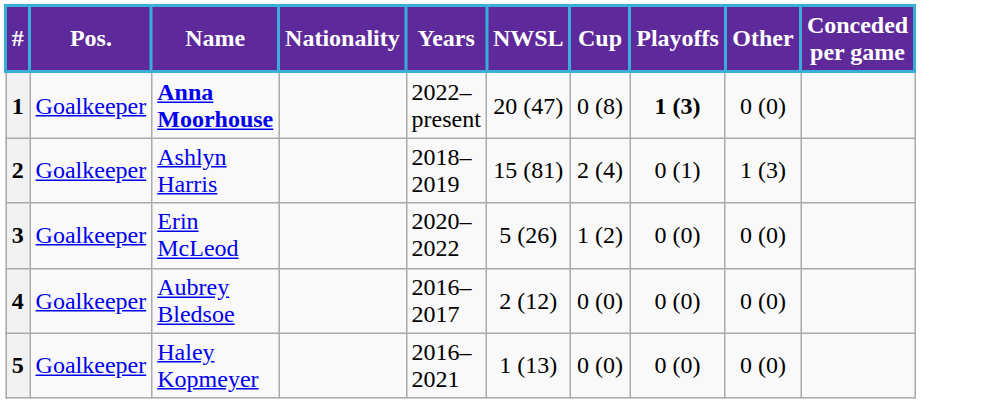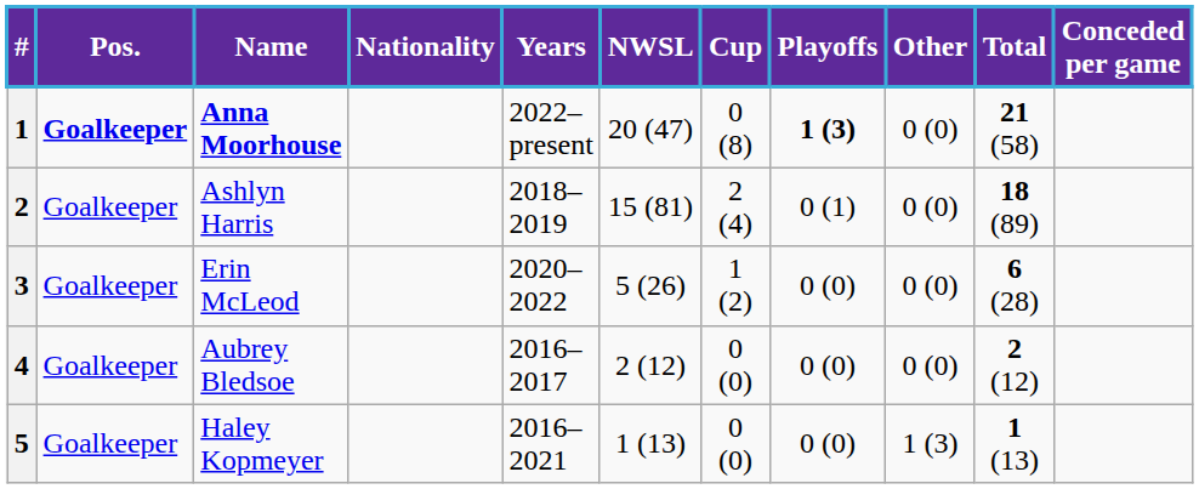+ column: Total | 21 (58) | 18 (89) | 6 (28) | 2 (12) | 1 (13)
1 | Pos.: normal -> bold
2 | Other: 1 (3) -> 0 (0)
5 | Other: 0 (0) -> 1 (3)
